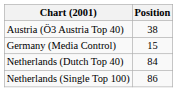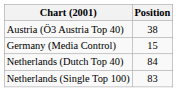Netherlands (Single Top 100) | Position: 86 -> 83
